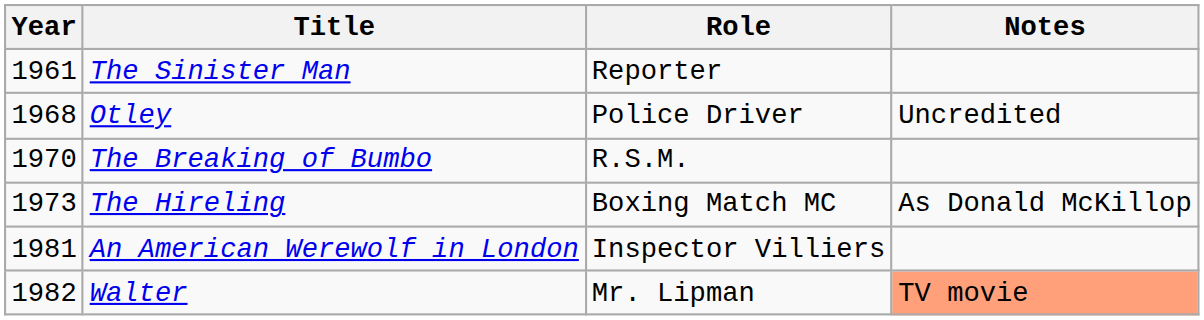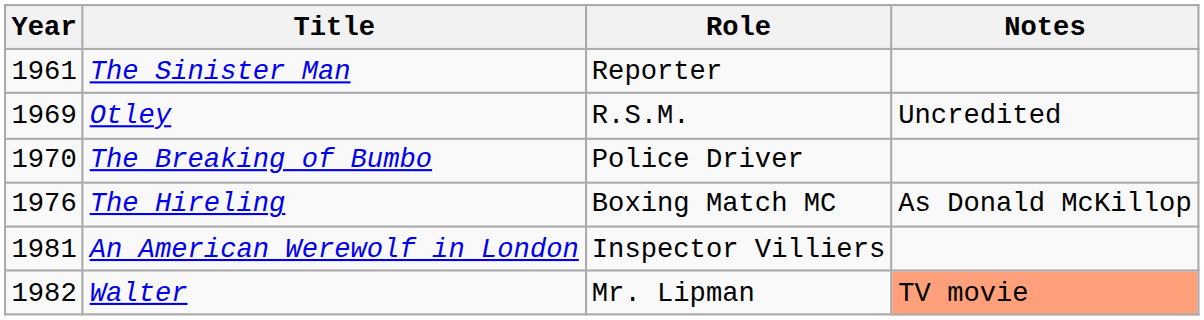Otley | Year: 1968 -> 1969
Otley | Role: Police Driver -> R.S.M.
The Breaking of Bumbo | Role: R.S.M. -> Police Driver
The Hireling | Year: 1973 -> 1976
